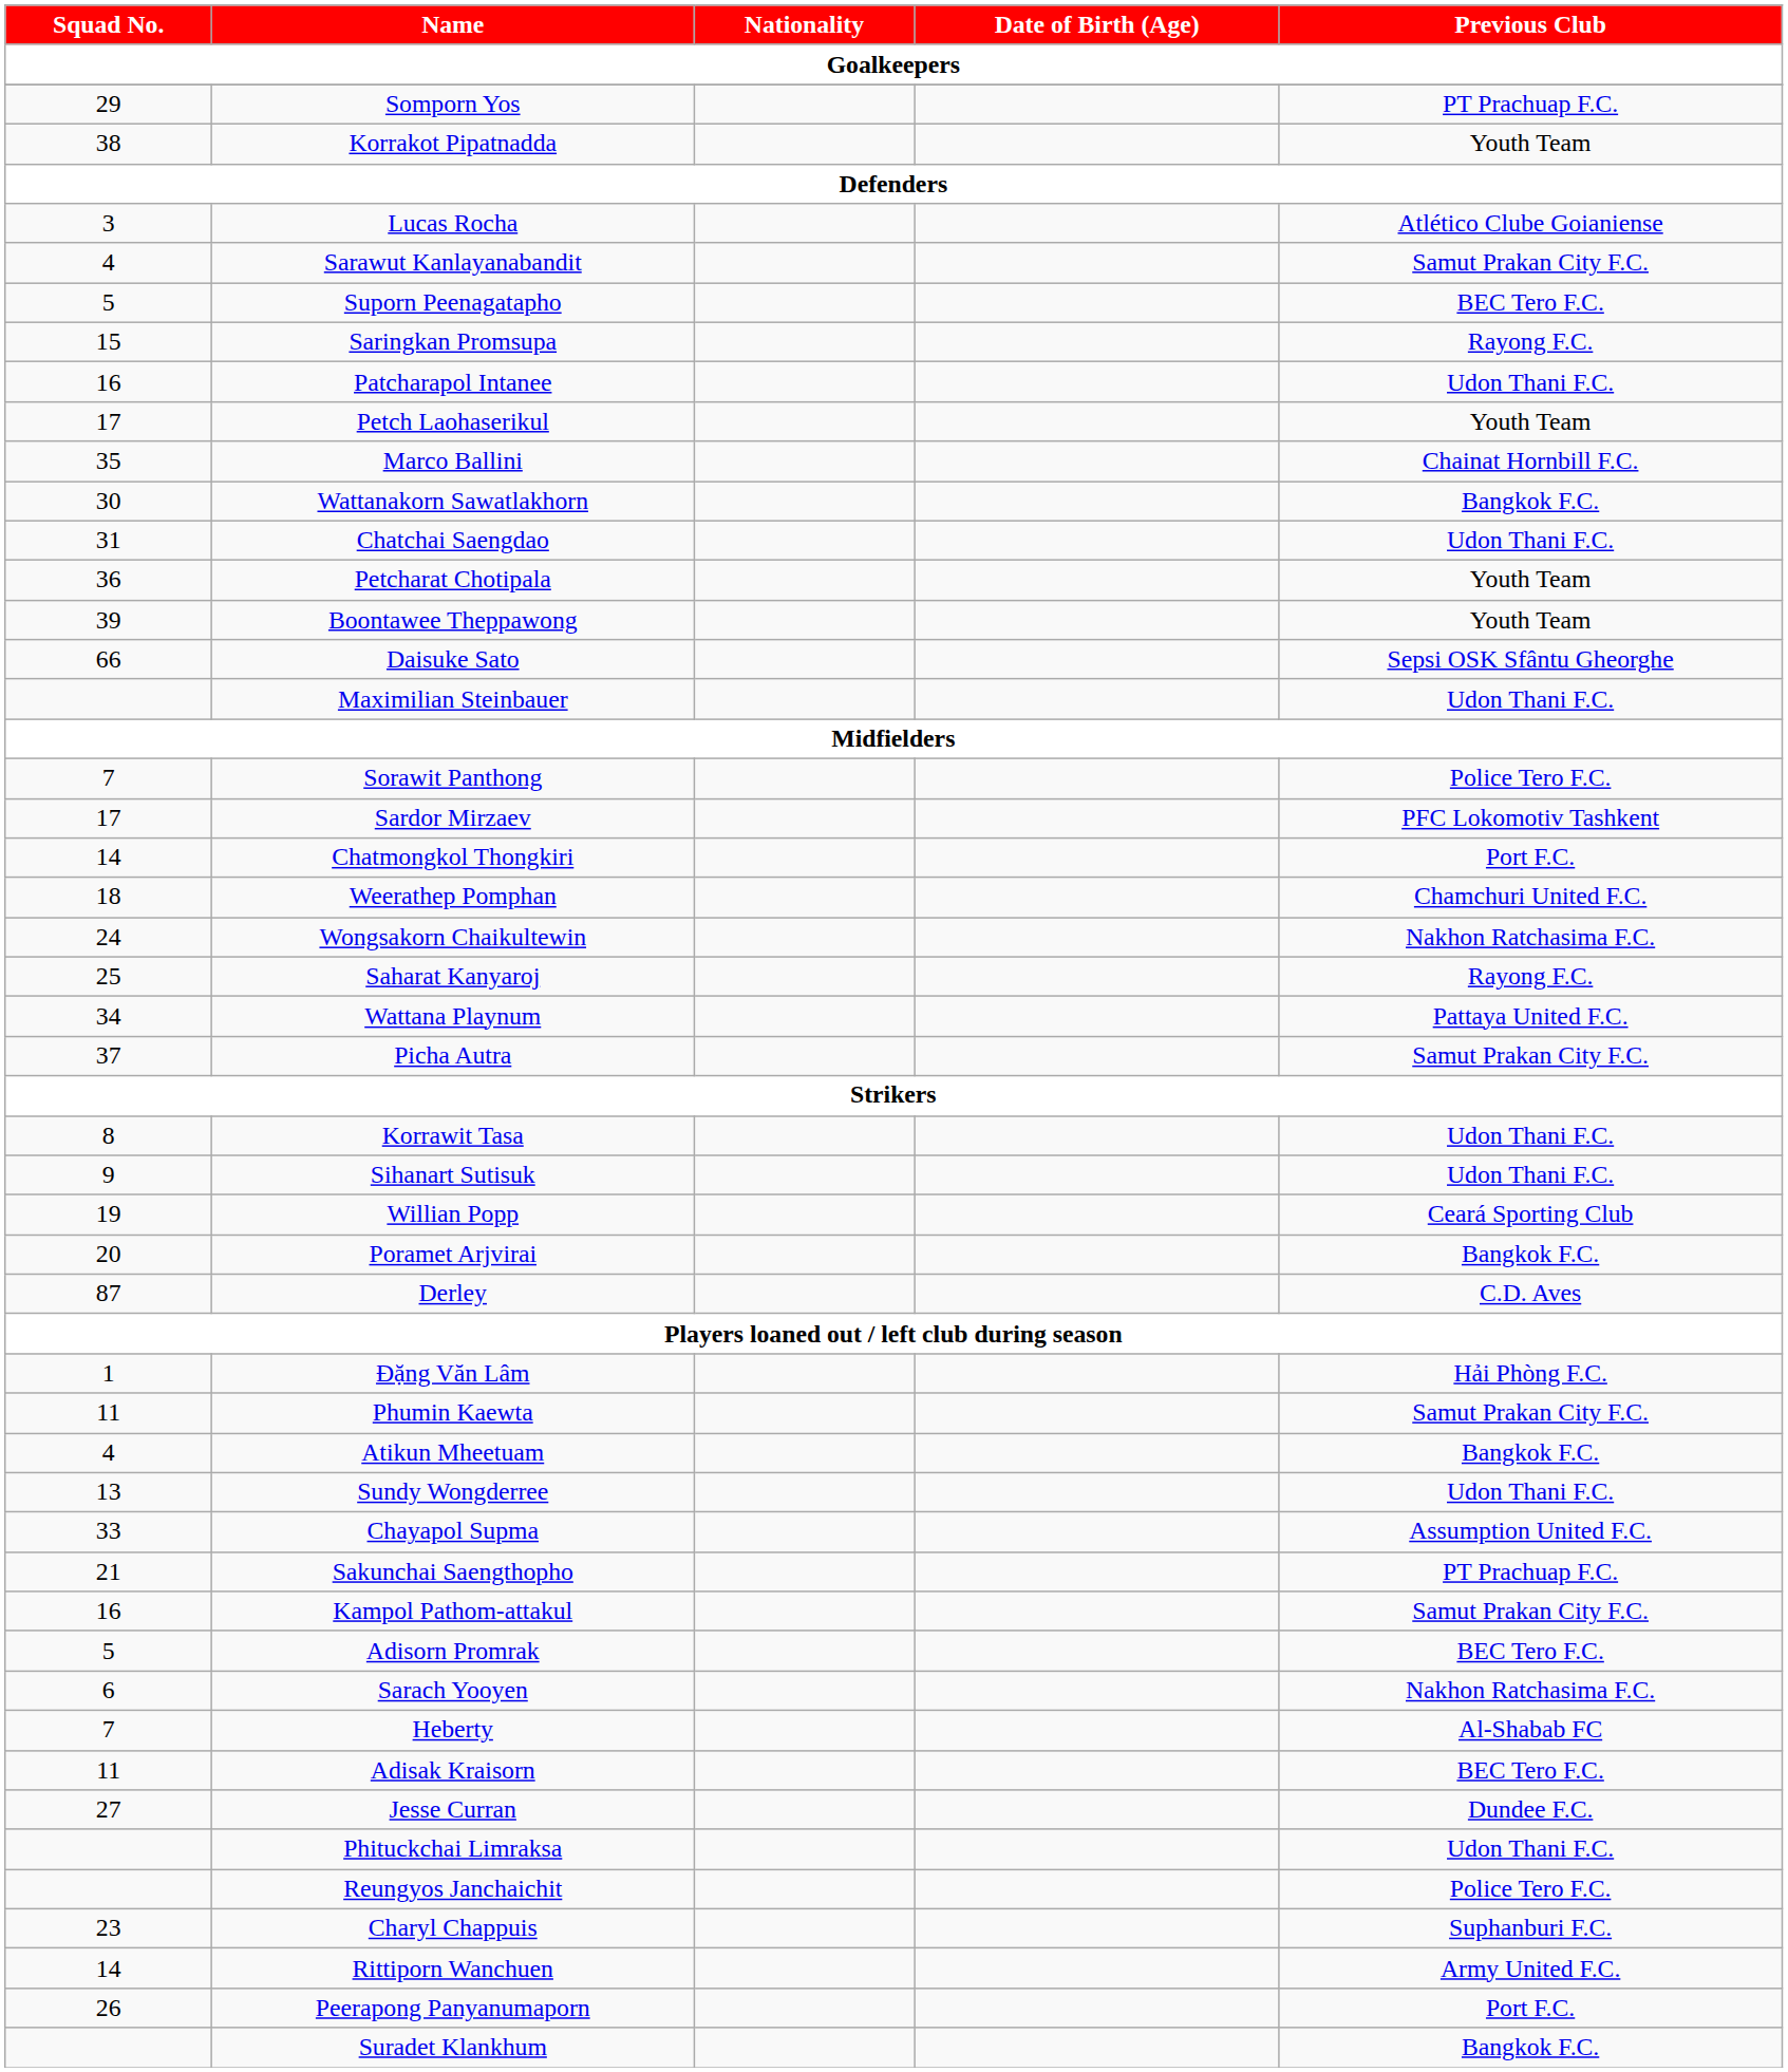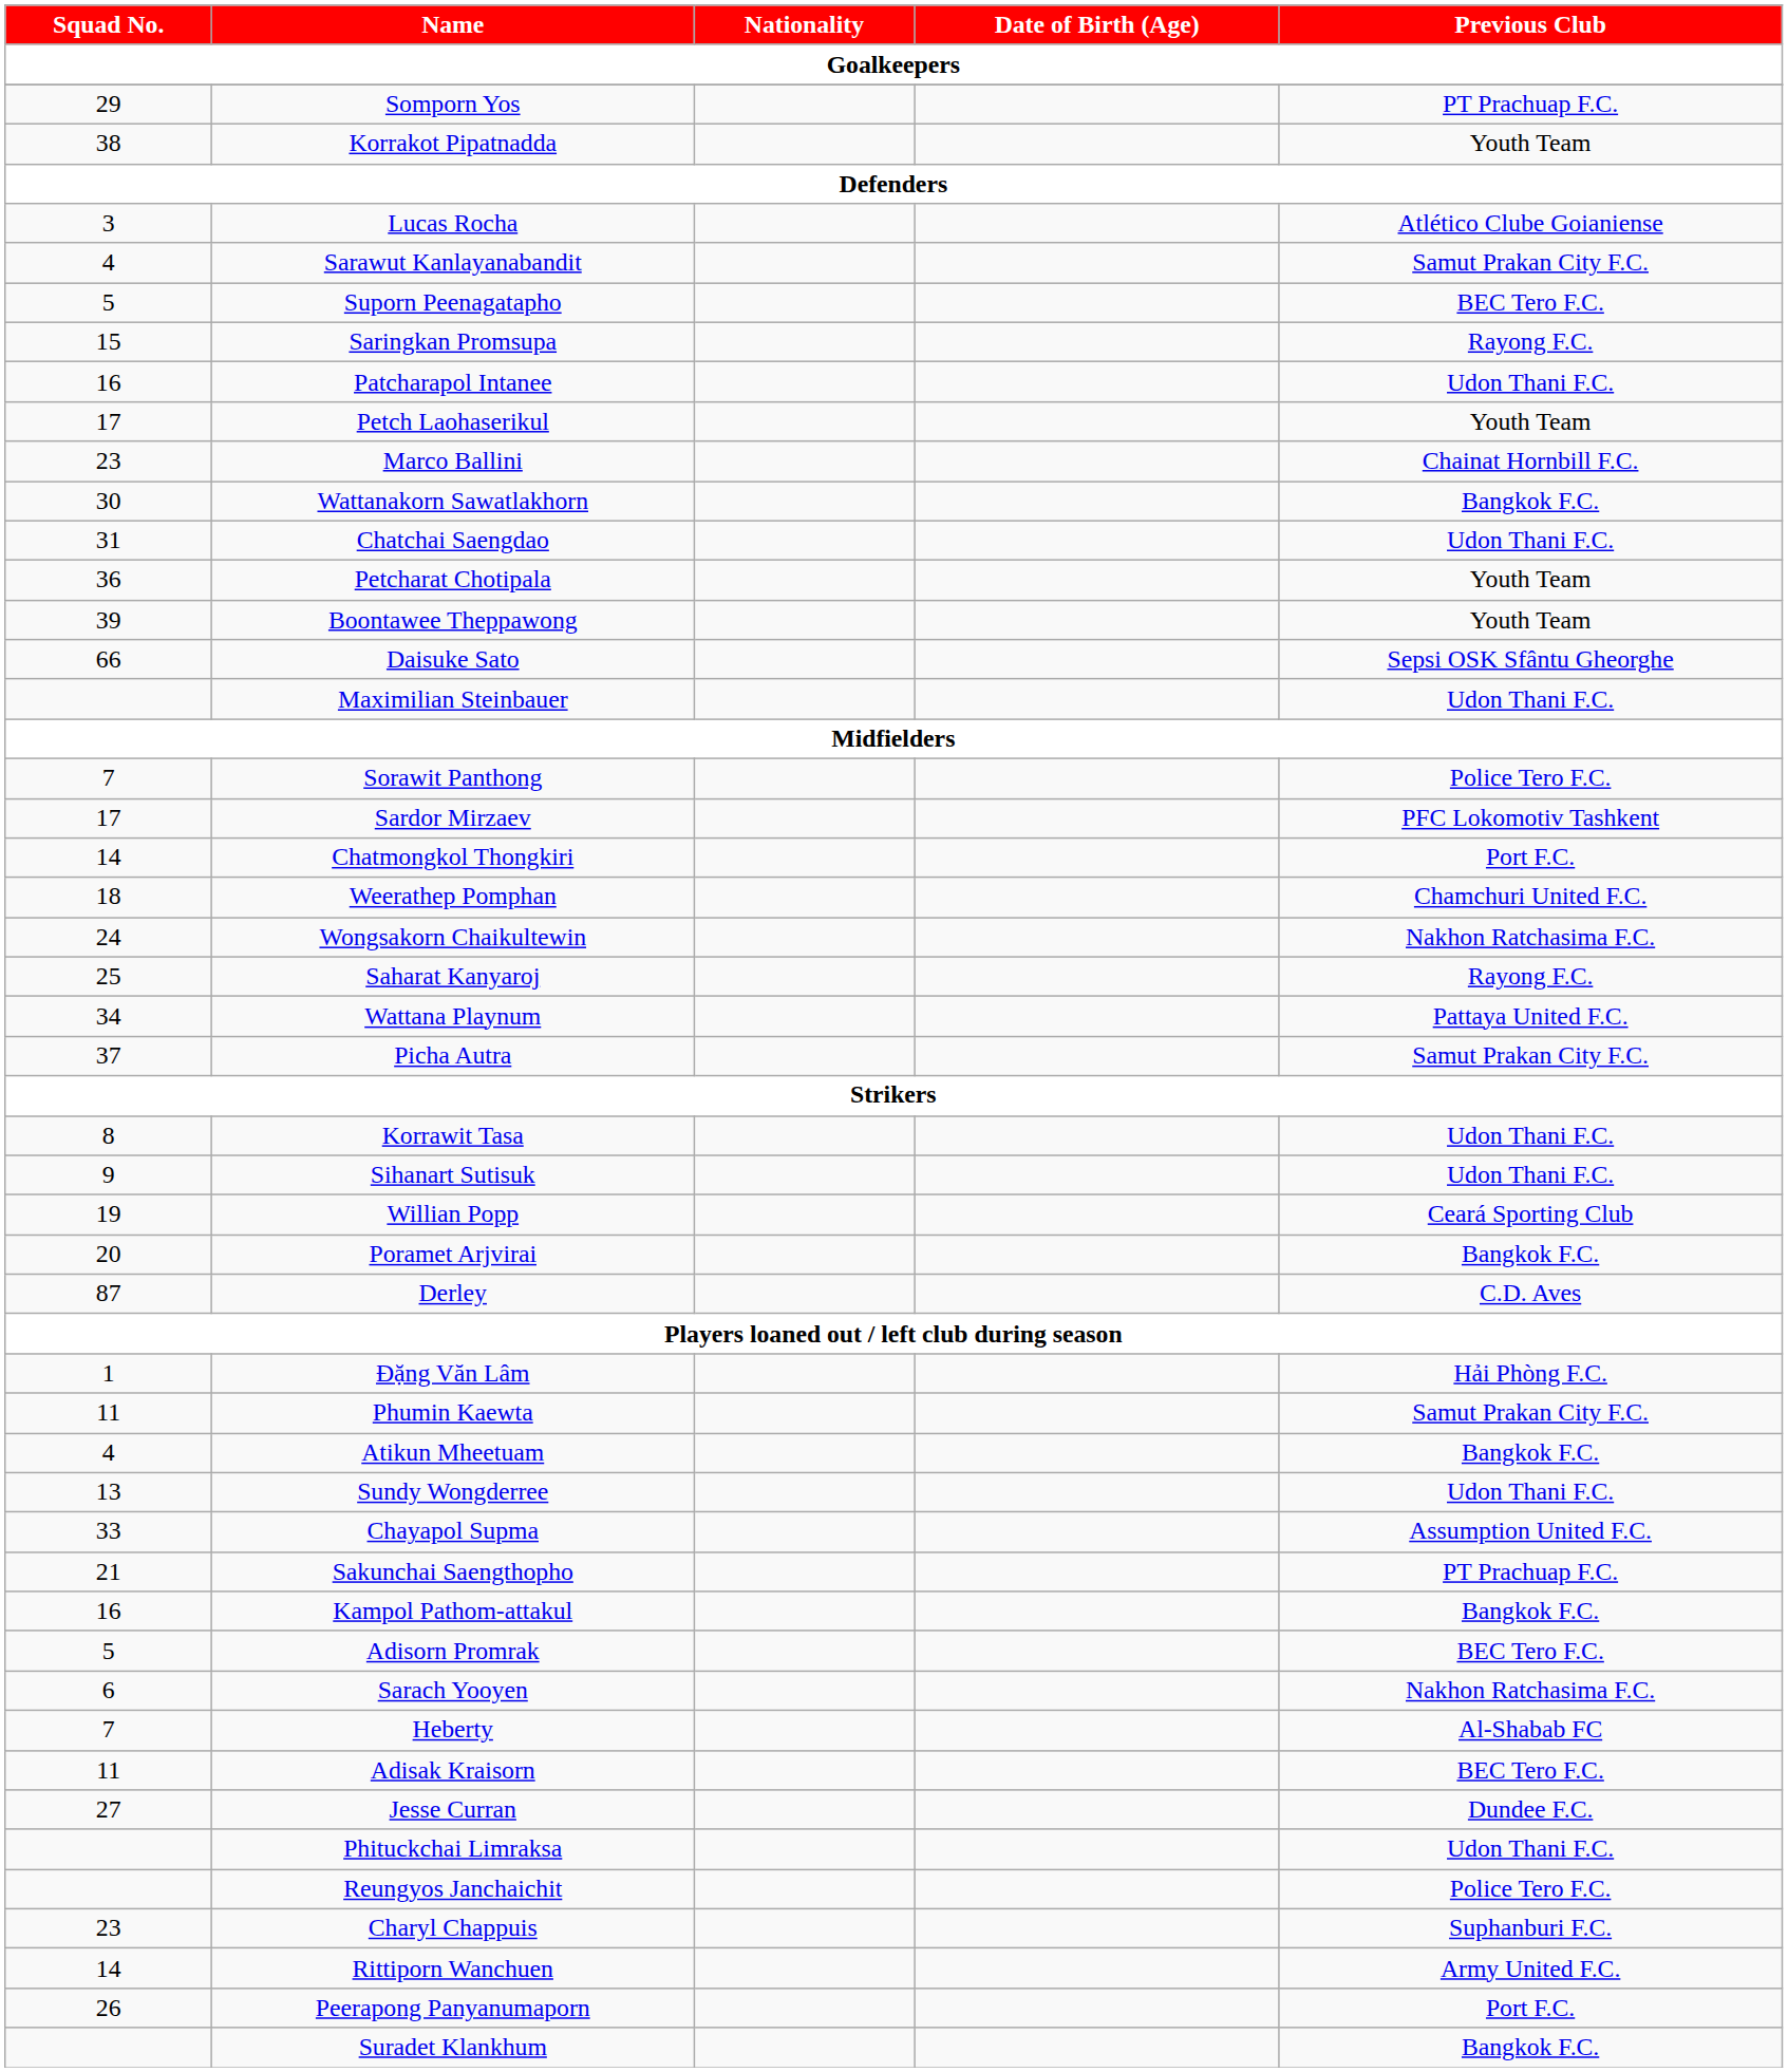Marco Ballini | Squad No.: 35 -> 23
Kampol Pathom-attakul | Previous Club: Samut Prakan City F.C. -> Bangkok F.C.
